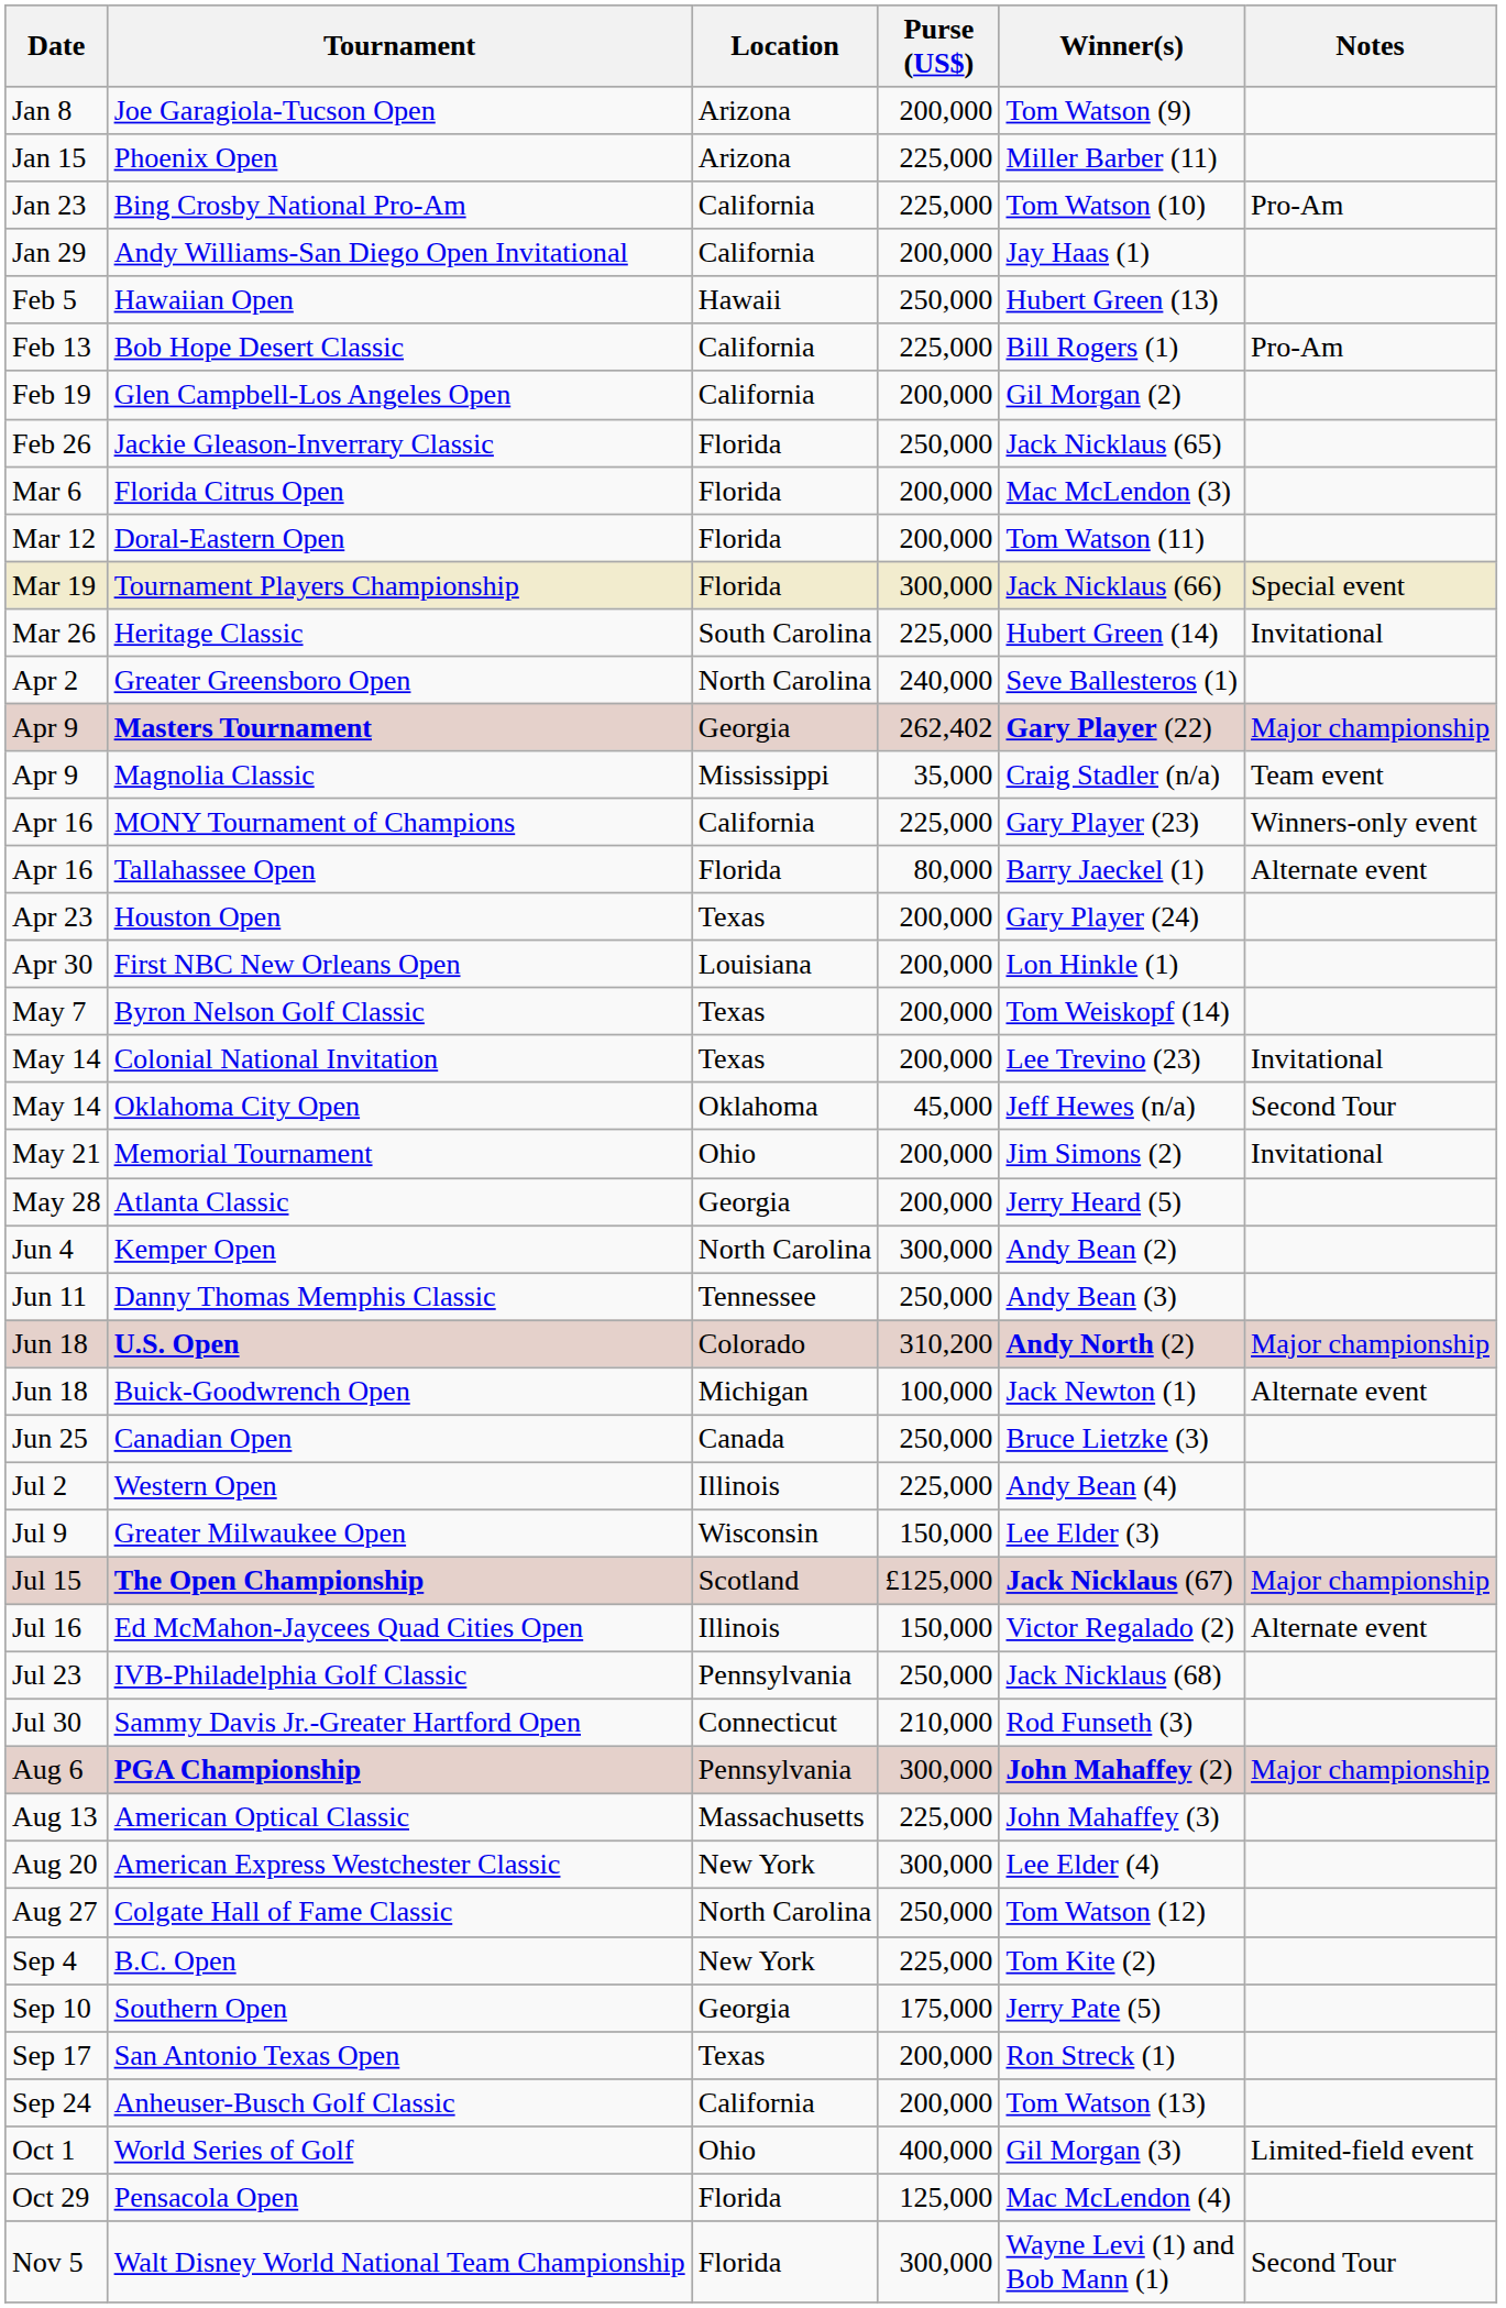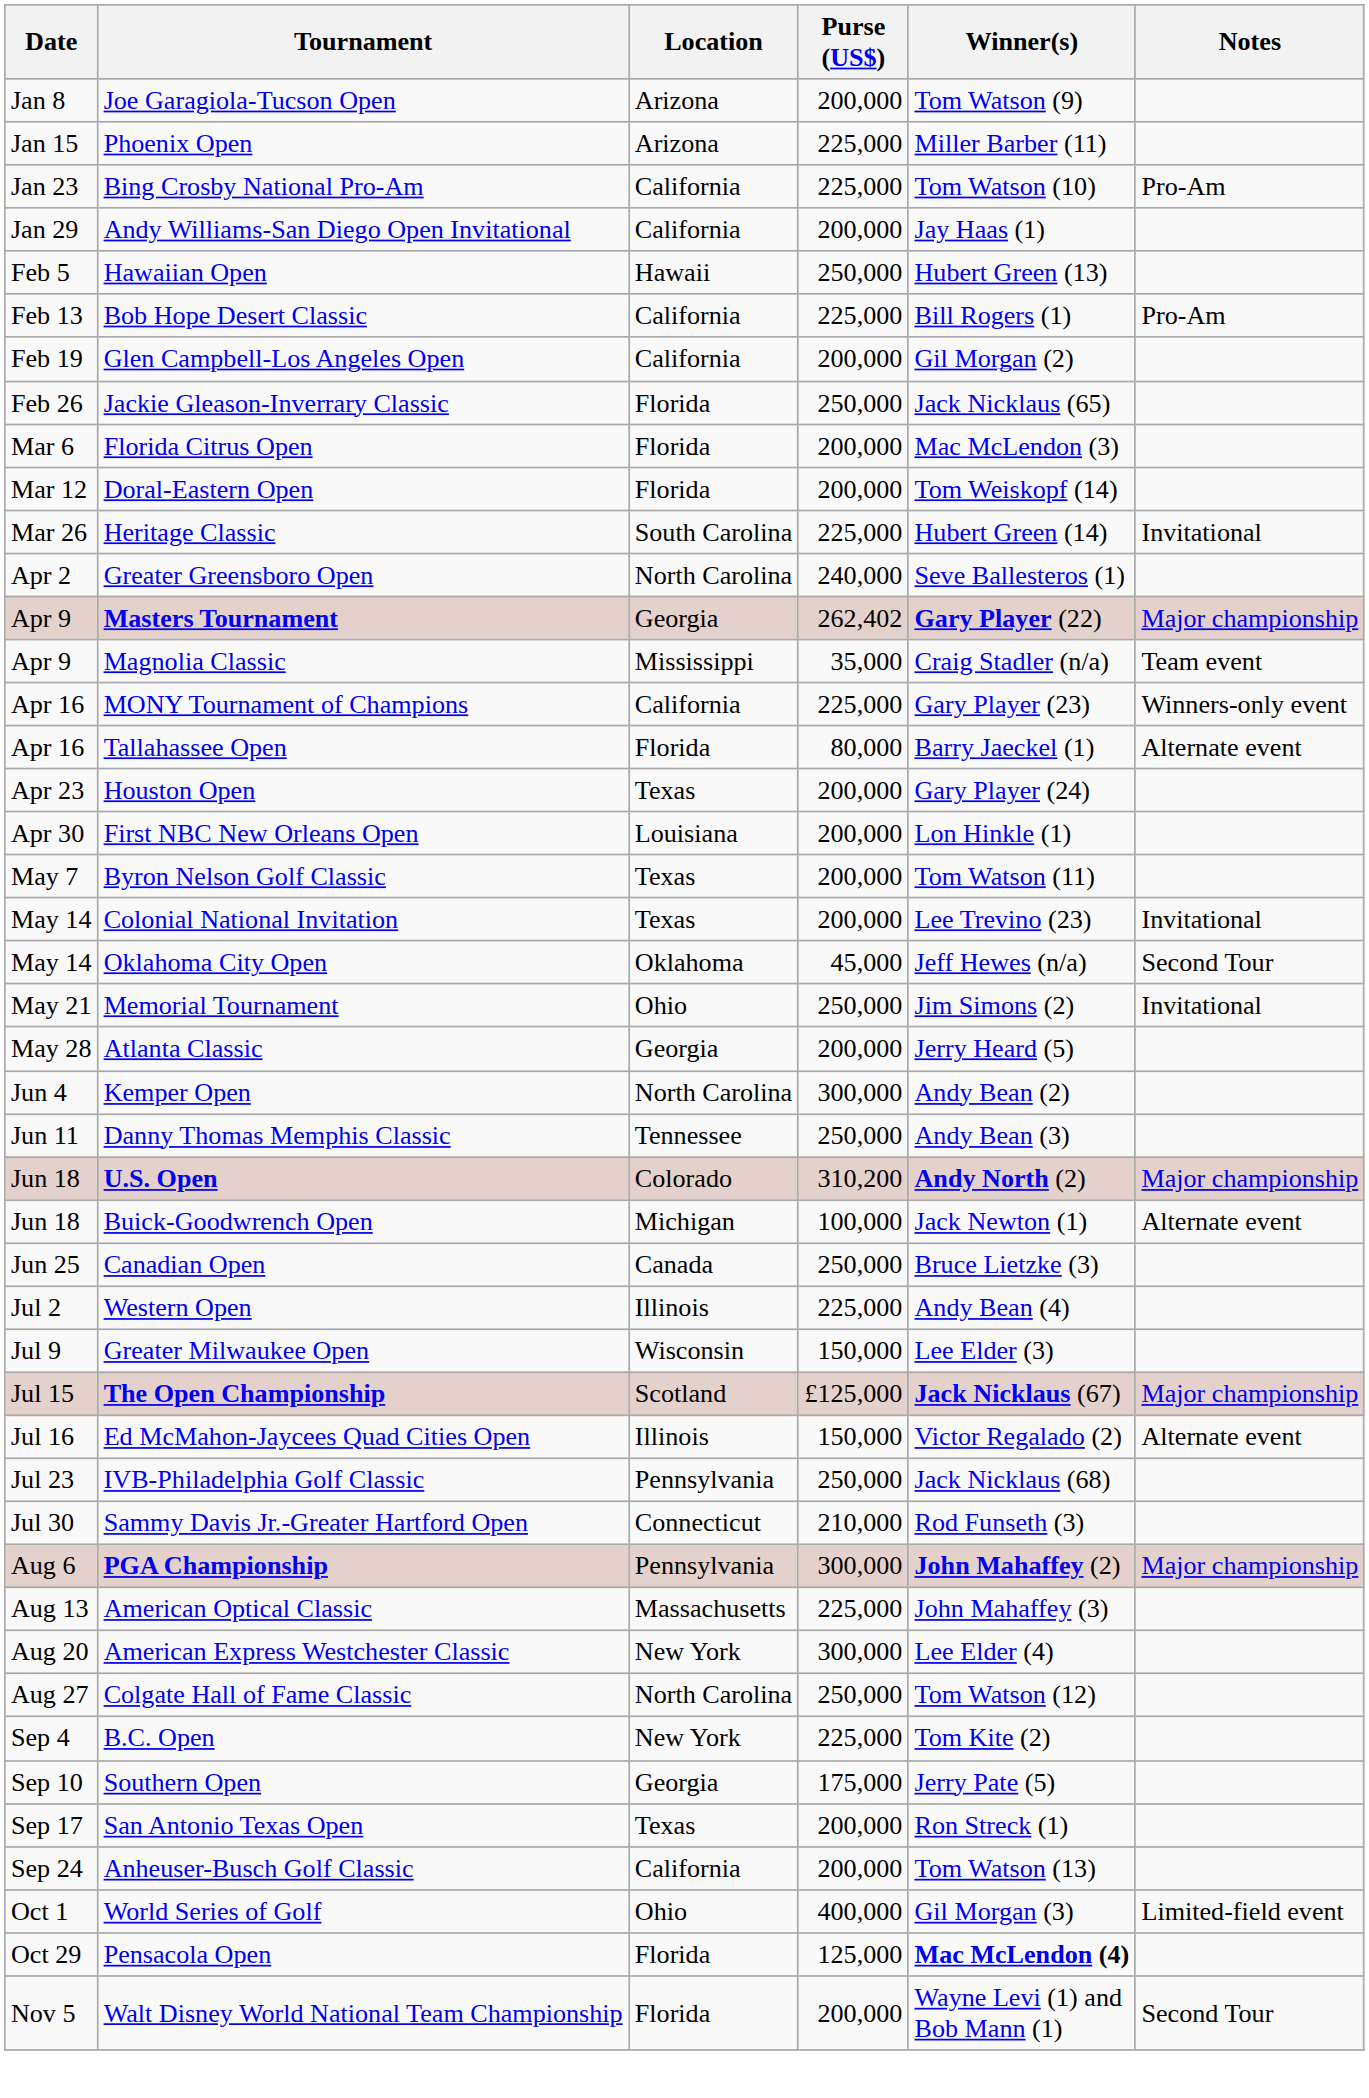Doral-Eastern Open | Winner(s): Tom Watson (11) -> Tom Weiskopf (14)
- row: Mar 19 | Tournament Players Championship | Florida | 300,000 | Jack Nicklaus (66) | Special event
Byron Nelson Golf Classic | Winner(s): Tom Weiskopf (14) -> Tom Watson (11)
Memorial Tournament | Purse (US$): 200,000 -> 250,000
Pensacola Open | Winner(s): normal -> bold
Walt Disney World National Team Championship | Purse (US$): 300,000 -> 200,000
